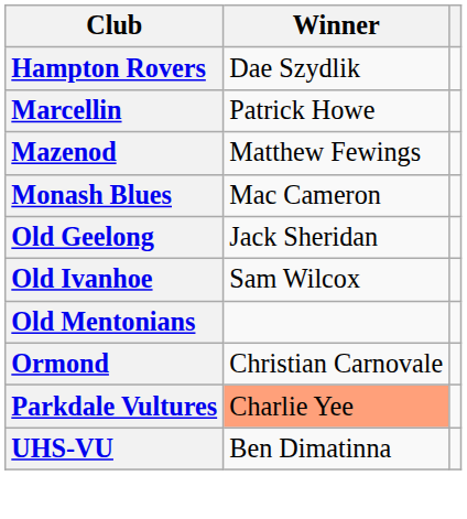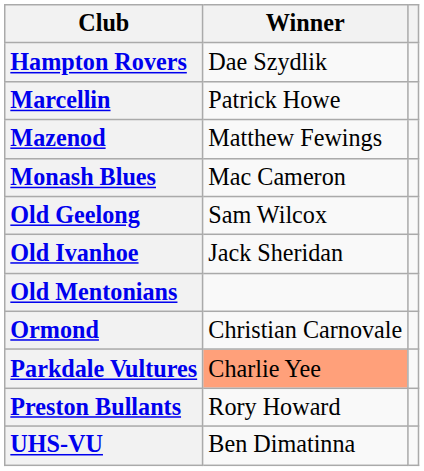Old Geelong | Winner: Jack Sheridan -> Sam Wilcox
Old Ivanhoe | Winner: Sam Wilcox -> Jack Sheridan
+ row: Preston Bullants | Rory Howard
